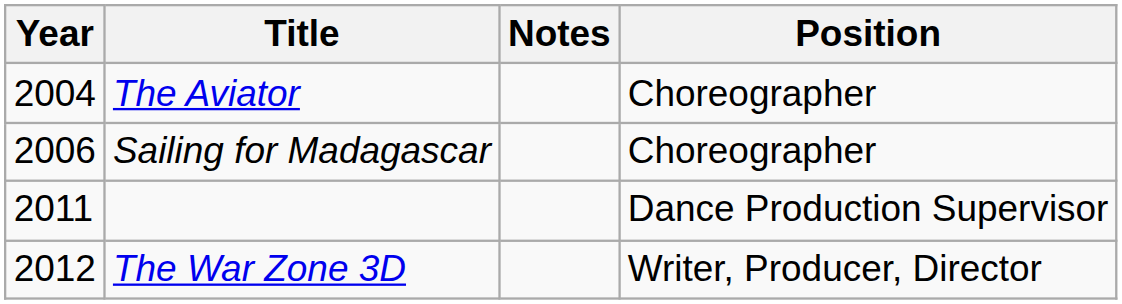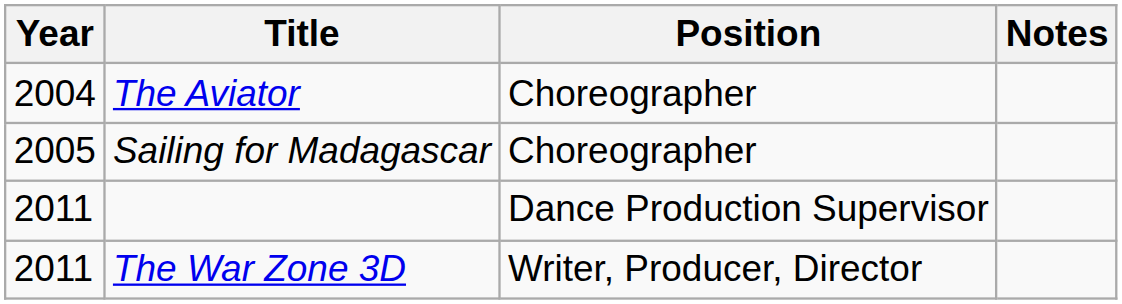columns swapped: Position <-> Notes
Sailing for Madagascar | Year: 2006 -> 2005
The War Zone 3D | Year: 2012 -> 2011
